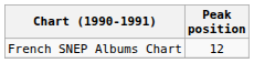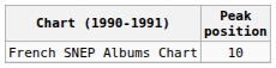French SNEP Albums Chart | Peak position: 12 -> 10
